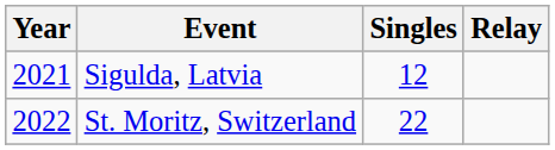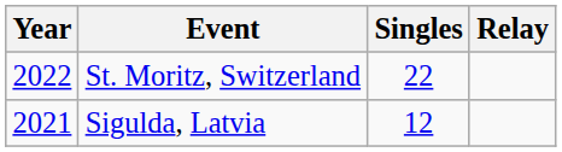rows swapped: Sigulda, Latvia <-> St. Moritz, Switzerland
